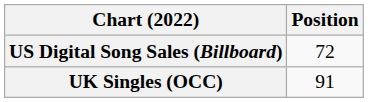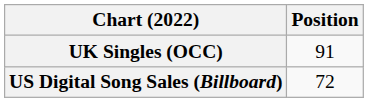rows swapped: UK Singles (OCC) <-> US Digital Song Sales (Billboard)
